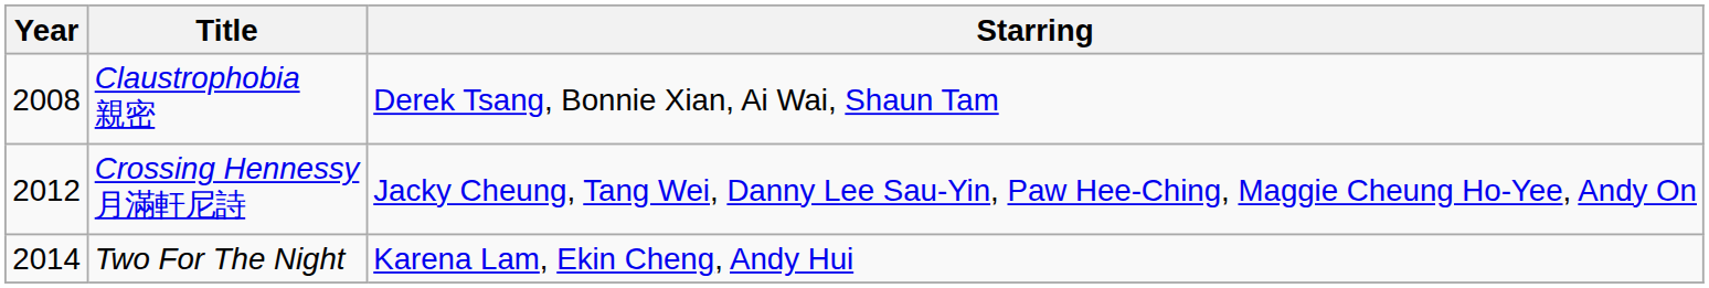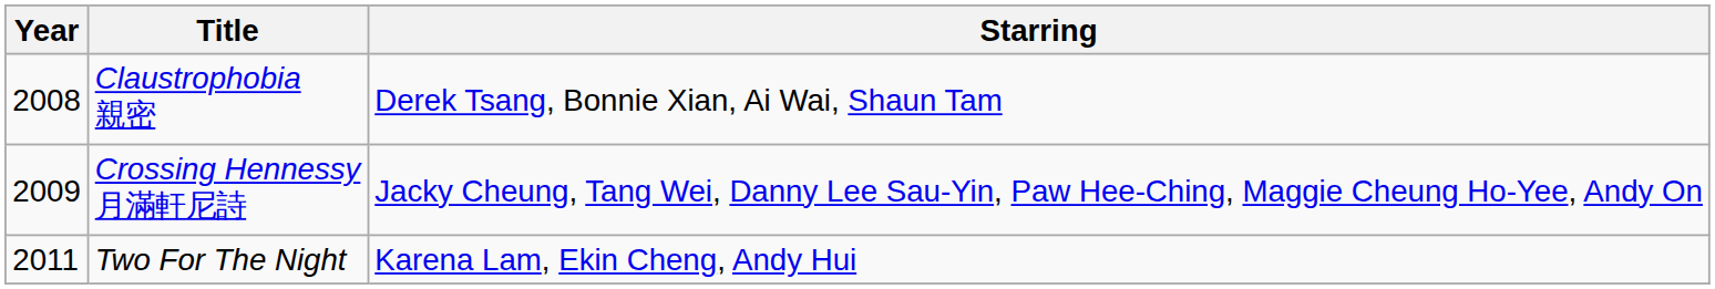Crossing Hennessy 月滿軒尼詩 | Year: 2012 -> 2009
Two For The Night | Year: 2014 -> 2011
